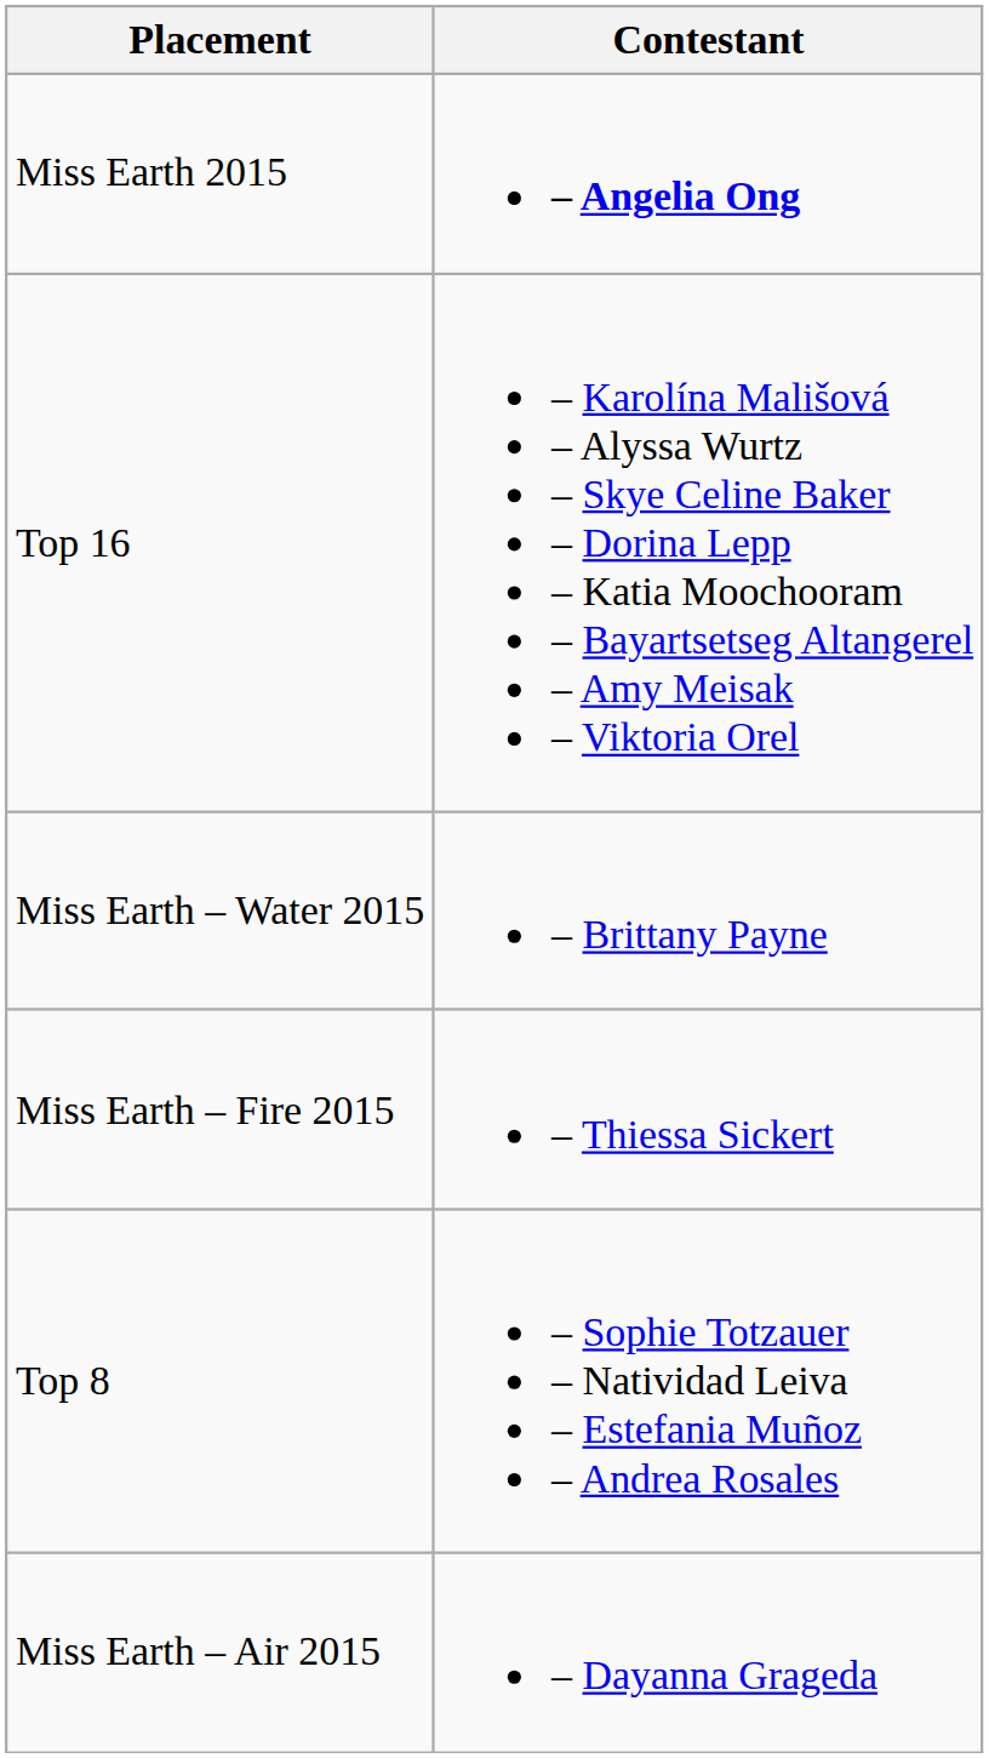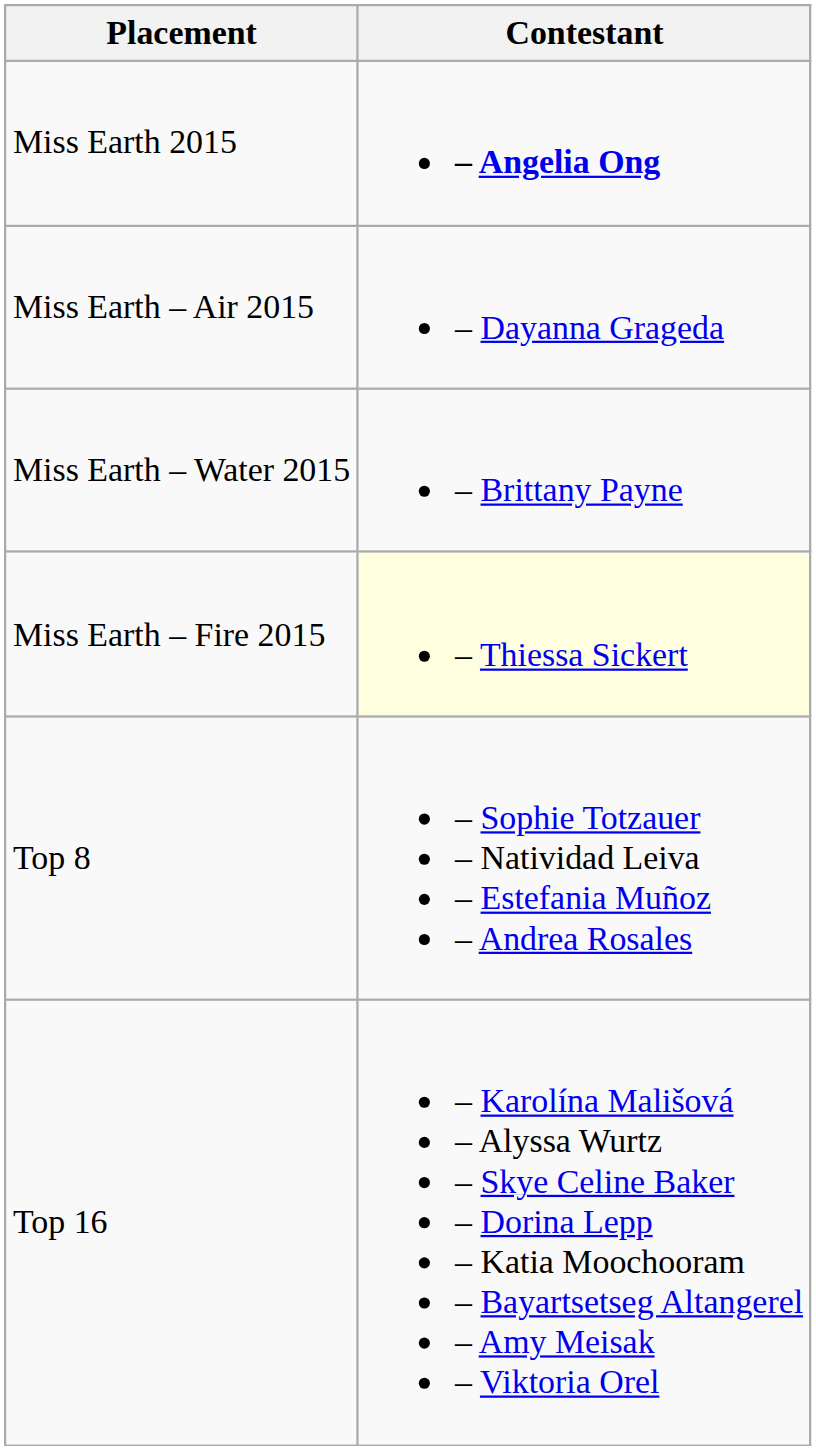rows swapped: Miss Earth – Air 2015 <-> Top 16
Miss Earth – Fire 2015 | Contestant: no background -> lightyellow background
